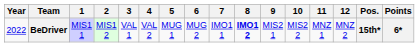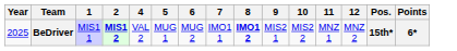- column: 3 | VAL 1
BeDriver | Year: 2022 -> 2025
BeDriver | 2: normal -> bold
